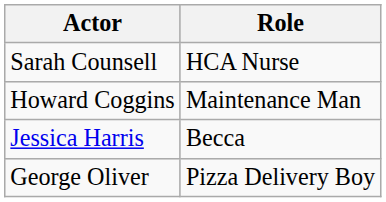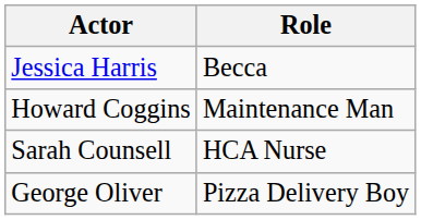rows swapped: Jessica Harris <-> Sarah Counsell
